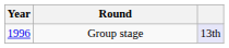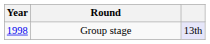Group stage | Year: 1996 -> 1998
